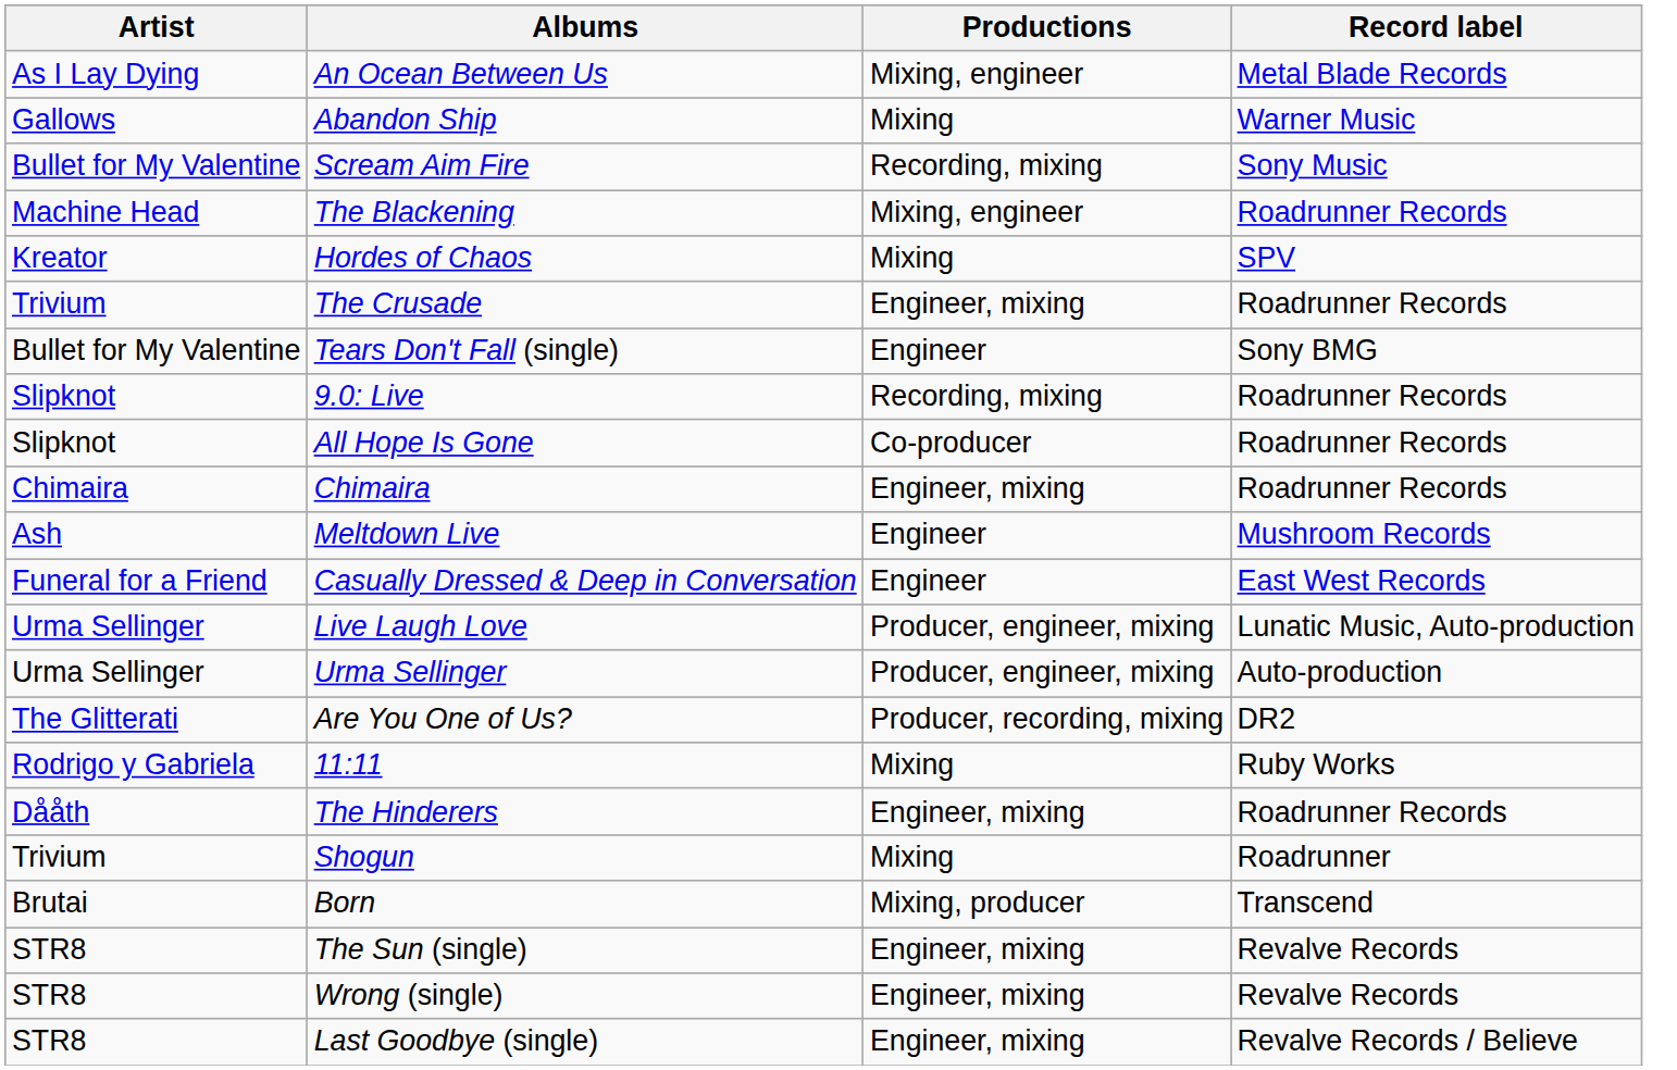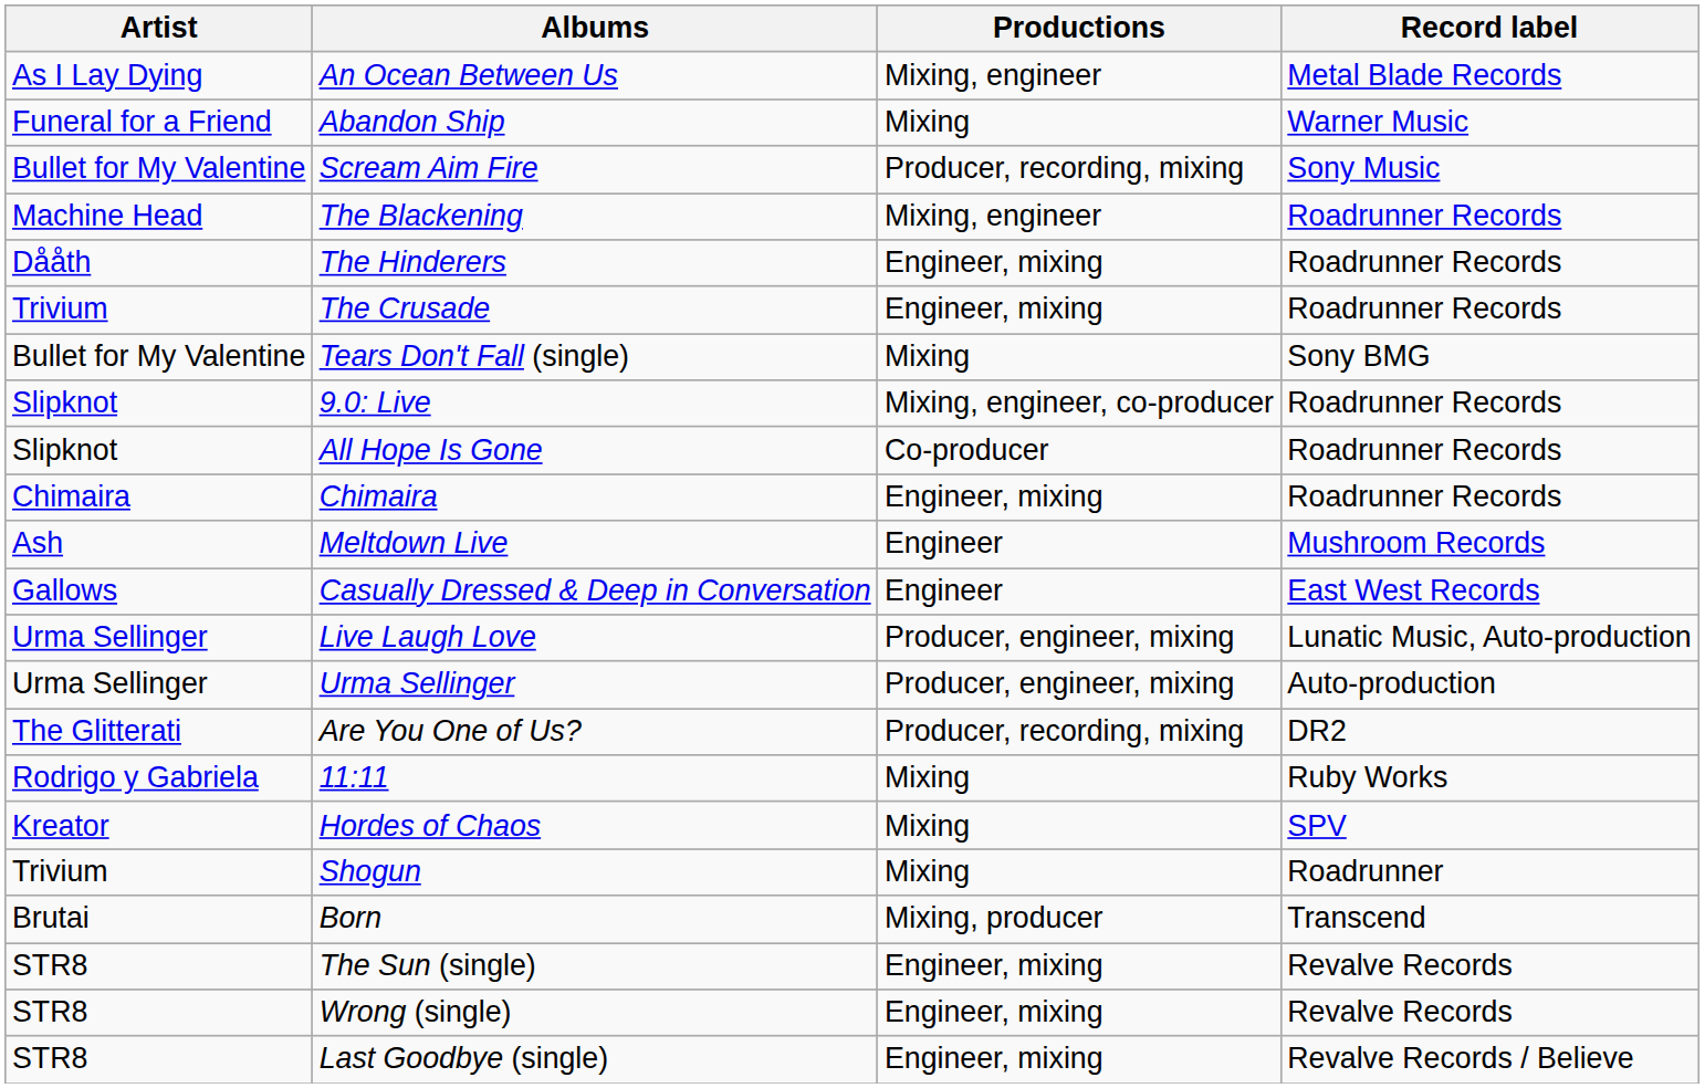Abandon Ship | Artist: Gallows -> Funeral for a Friend
Scream Aim Fire | Productions: Recording, mixing -> Producer, recording, mixing
rows swapped: The Hinderers <-> Hordes of Chaos
Tears Don't Fall (single) | Productions: Engineer -> Mixing
9.0: Live | Productions: Recording, mixing -> Mixing, engineer, co-producer
Casually Dressed & Deep in Conversation | Artist: Funeral for a Friend -> Gallows
